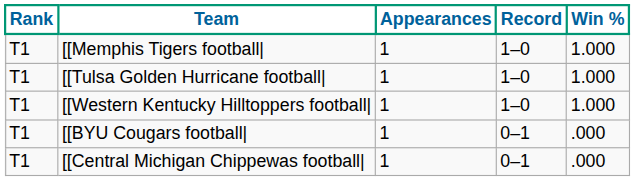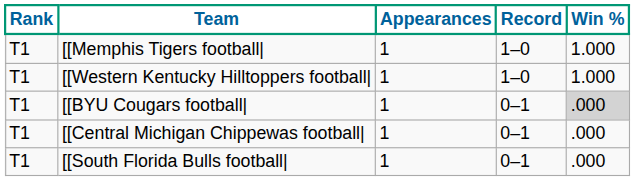- row: T1 | [[Tulsa Golden Hurricane football| | 1 | 1–0 | 1.000
[[BYU Cougars football| | Win %: no background -> lightgrey background
+ row: T1 | [[South Florida Bulls football| | 1 | 0–1 | .000
